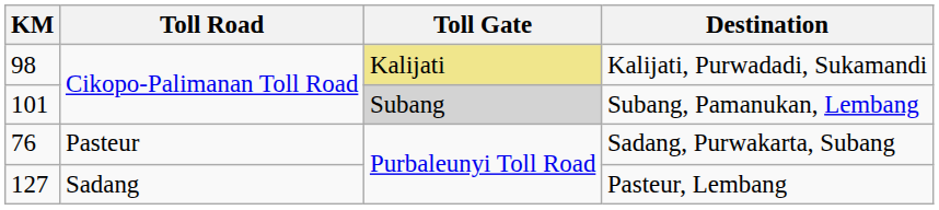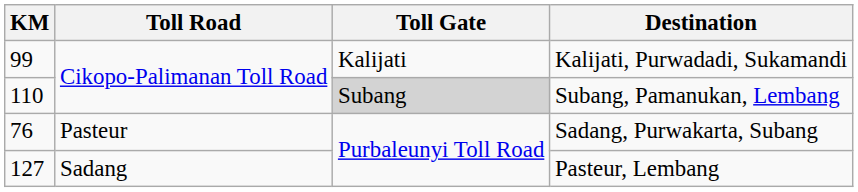Kalijati, Purwadadi, Sukamandi | KM: 98 -> 99
Kalijati, Purwadadi, Sukamandi | Toll Gate: khaki background -> no background
Subang, Pamanukan, Lembang | KM: 101 -> 110
